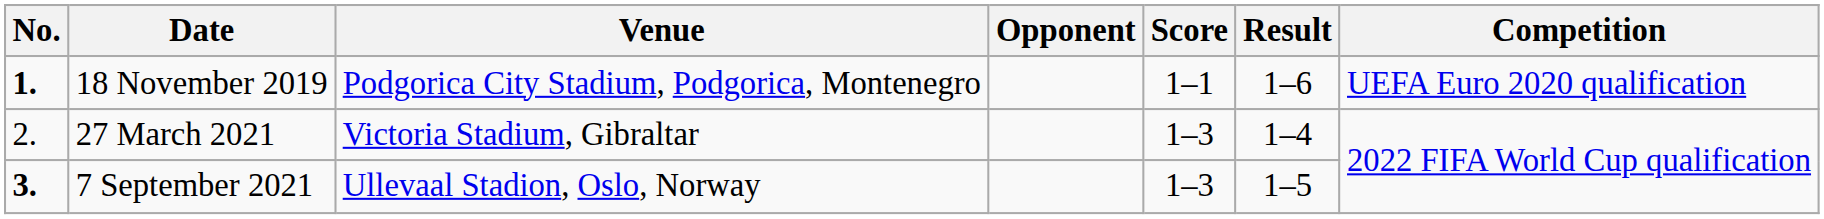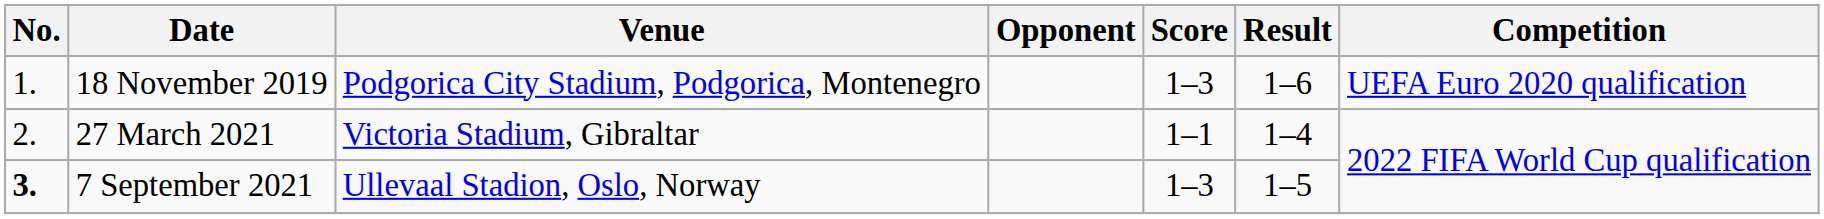18 November 2019 | No.: bold -> normal
18 November 2019 | Score: 1–1 -> 1–3
27 March 2021 | Score: 1–3 -> 1–1
